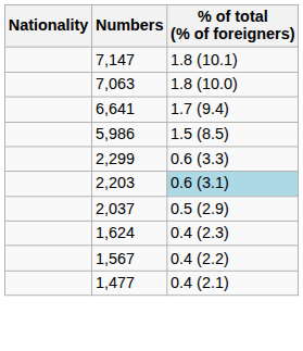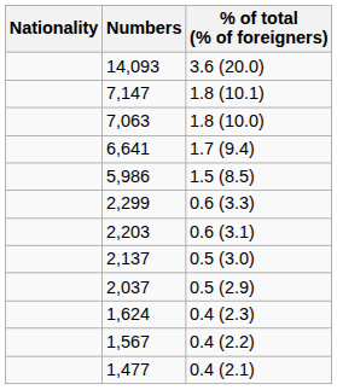+ row: 14,093 | 3.6 (20.0)
2,203 | % of total (% of foreigners): lightblue background -> no background
+ row: 2,137 | 0.5 (3.0)
